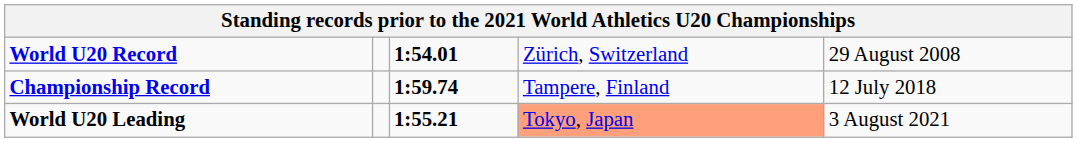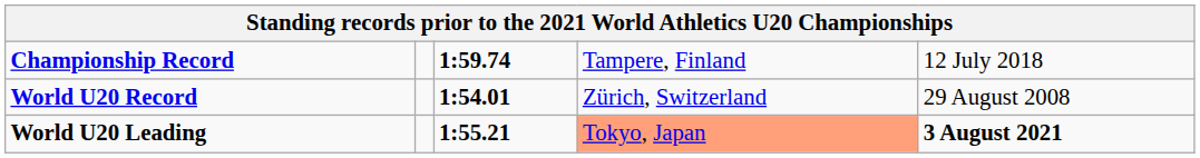rows swapped: World U20 Record <-> Championship Record
World U20 Leading | column 5: normal -> bold
